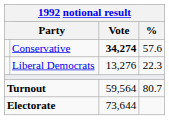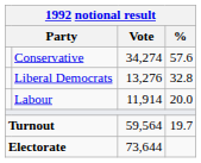Conservative | Vote: bold -> normal
Liberal Democrats | %: 22.3 -> 32.8
+ row: Labour | 11,914 | 20.0
Turnout | %: 80.7 -> 19.7
